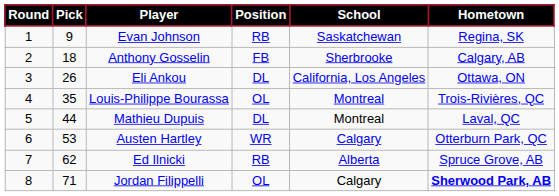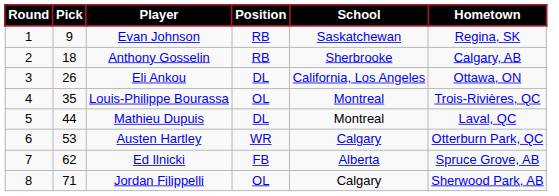Anthony Gosselin | Position: FB -> RB
Ed Ilnicki | Position: RB -> FB
Jordan Filippelli | Hometown: bold -> normal
